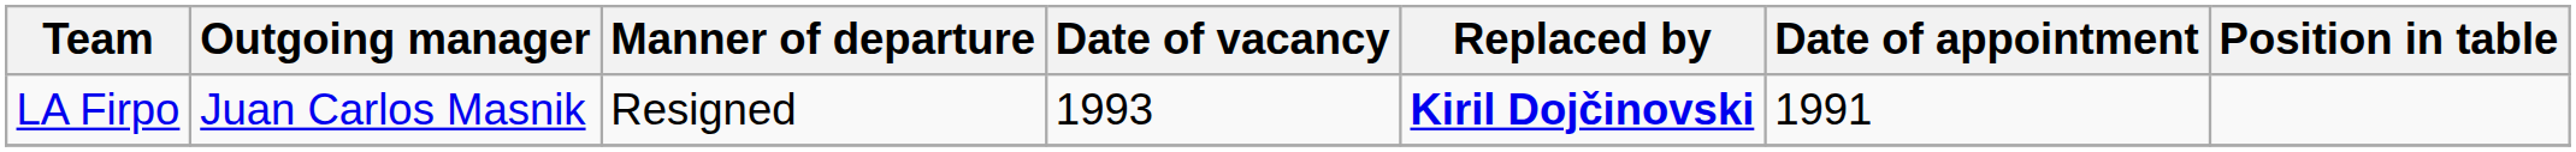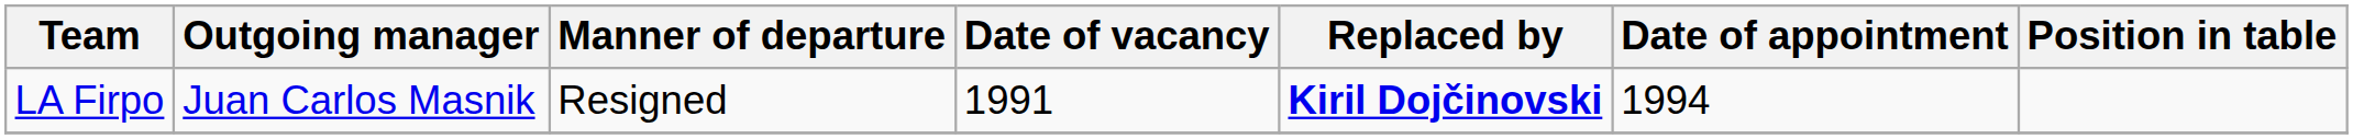LA Firpo | Date of vacancy: 1993 -> 1991
LA Firpo | Date of appointment: 1991 -> 1994
